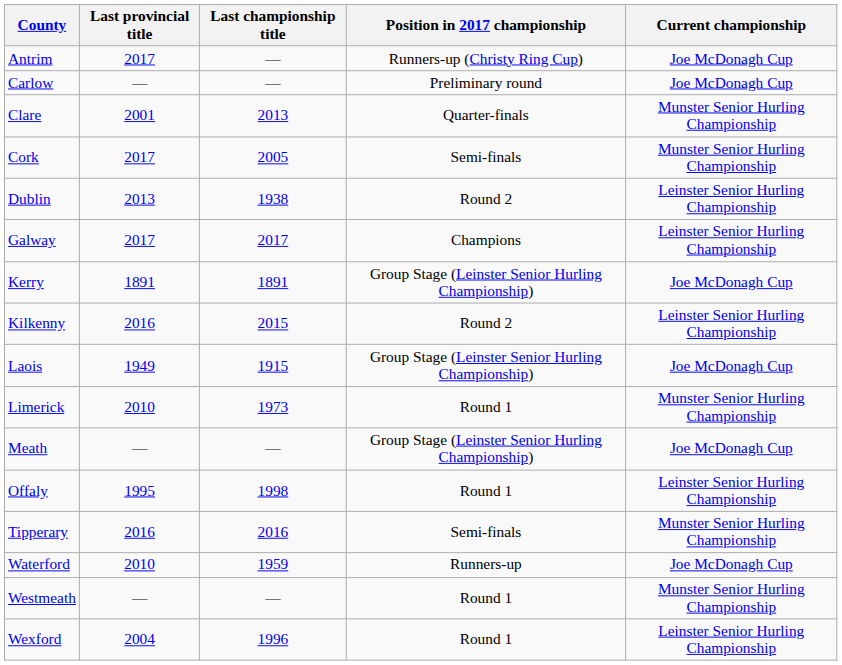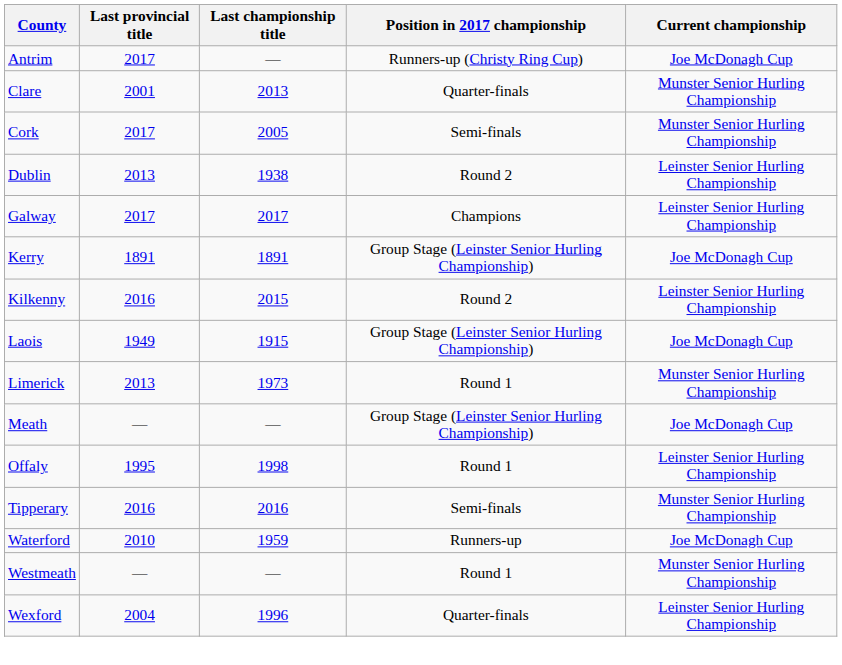- row: Carlow | — | — | Preliminary round | Joe McDonagh Cup
Limerick | Last provincial title: 2010 -> 2013
Wexford | Position in 2017 championship: Round 1 -> Quarter-finals
